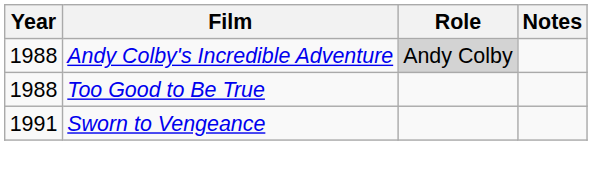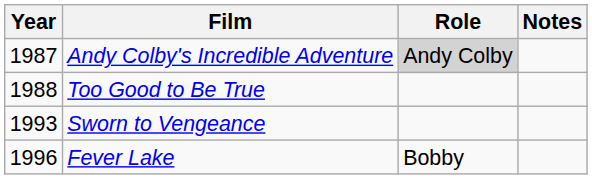Andy Colby's Incredible Adventure | Year: 1988 -> 1987
Sworn to Vengeance | Year: 1991 -> 1993
+ row: 1996 | Fever Lake | Bobby
